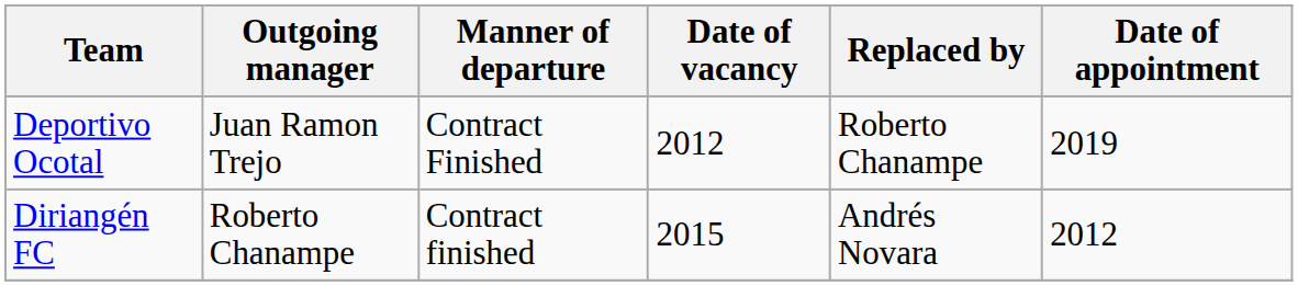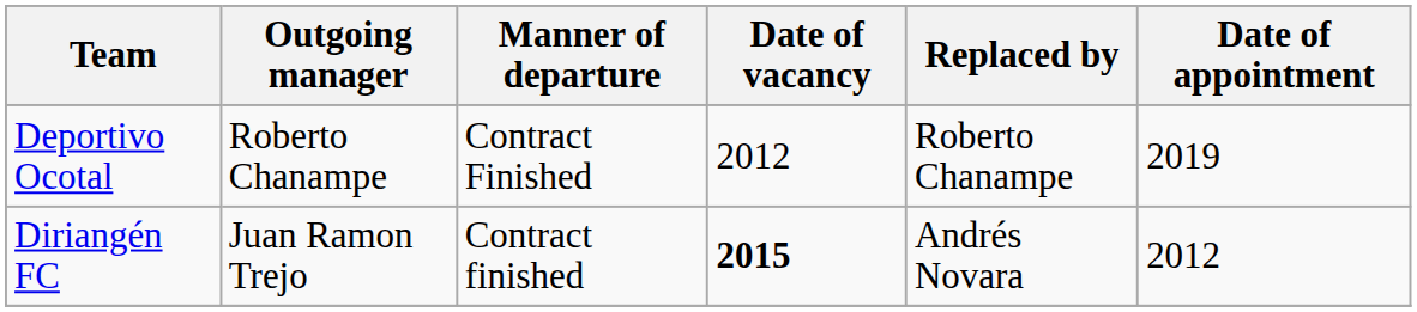Deportivo Ocotal | Outgoing manager: Juan Ramon Trejo -> Roberto Chanampe
Diriangén FC | Outgoing manager: Roberto Chanampe -> Juan Ramon Trejo
Diriangén FC | Date of vacancy: normal -> bold
